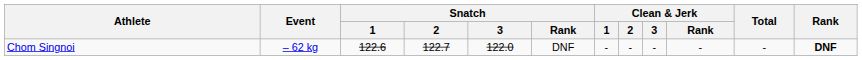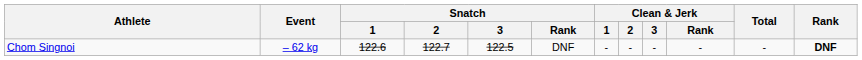Chom Singnoi | Snatch / 3: 122.0 -> 122.5
